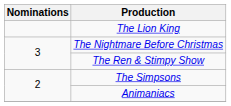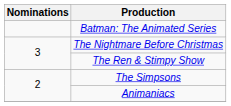- row: The Lion King
+ row: Batman: The Animated Series
